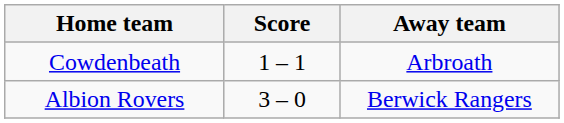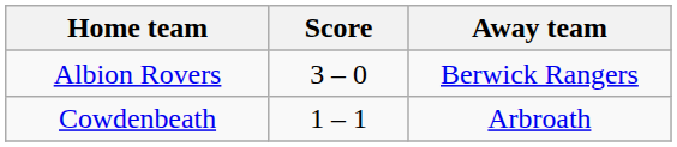rows swapped: Albion Rovers <-> Cowdenbeath
